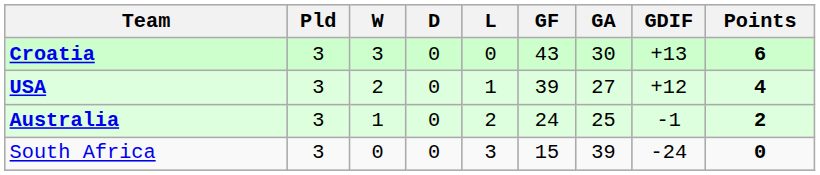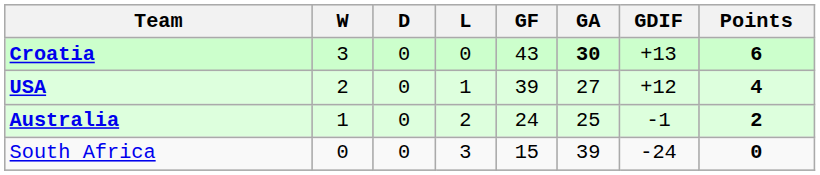- column: Pld | 3 | 3 | 3 | 3
Croatia | GA: normal -> bold
